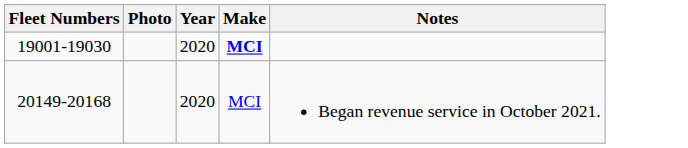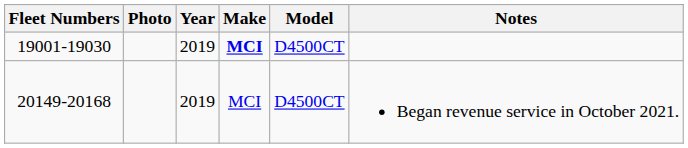+ column: Model | D4500CT | D4500CT
19001-19030 | Year: 2020 -> 2019
20149-20168 | Year: 2020 -> 2019
